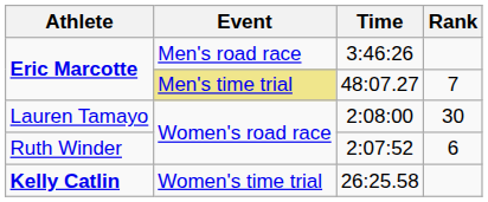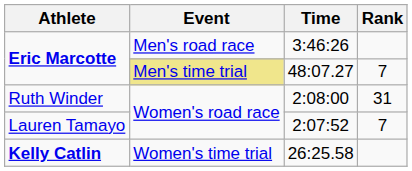2:08:00 | Athlete: Lauren Tamayo -> Ruth Winder
2:08:00 | Rank: 30 -> 31
2:07:52 | Athlete: Ruth Winder -> Lauren Tamayo
2:07:52 | Rank: 6 -> 7
